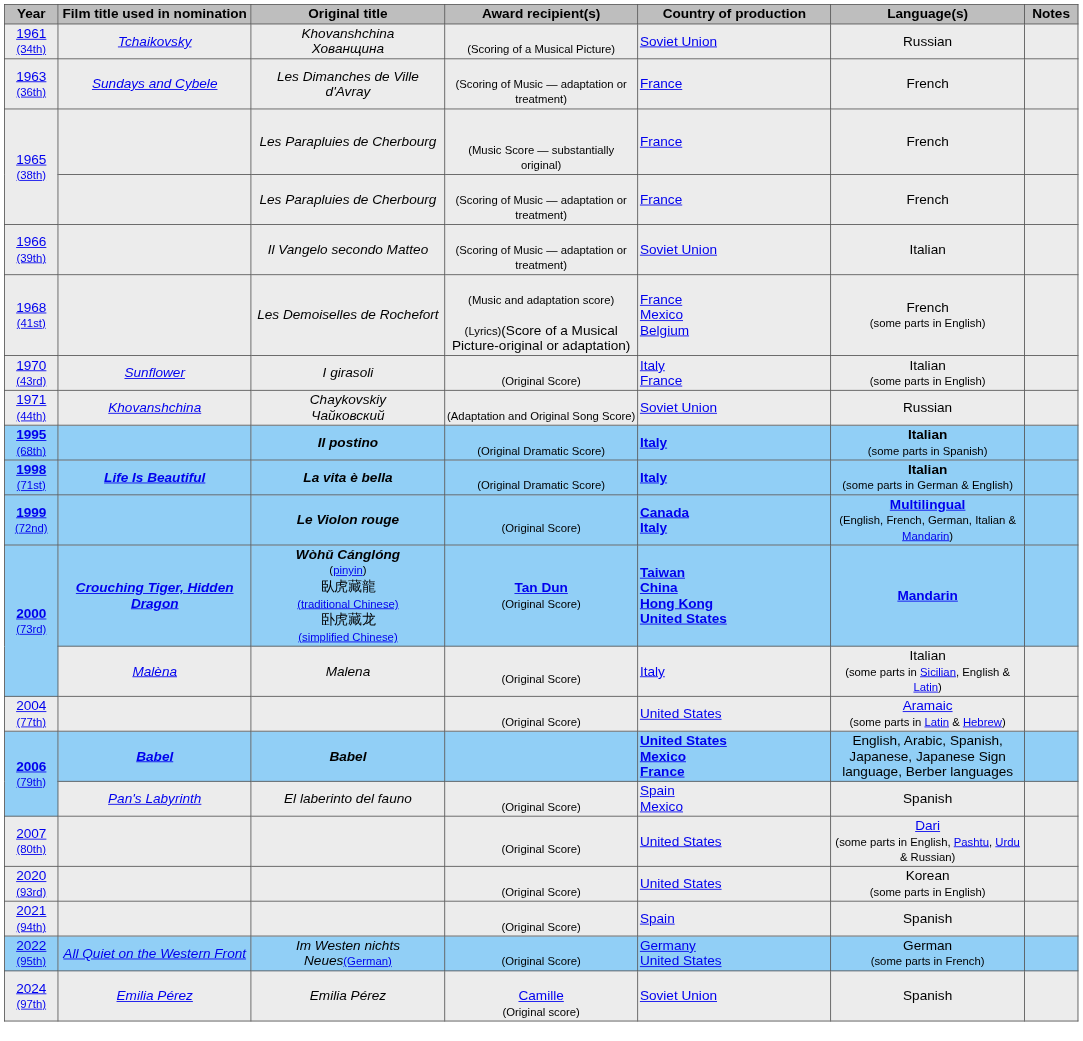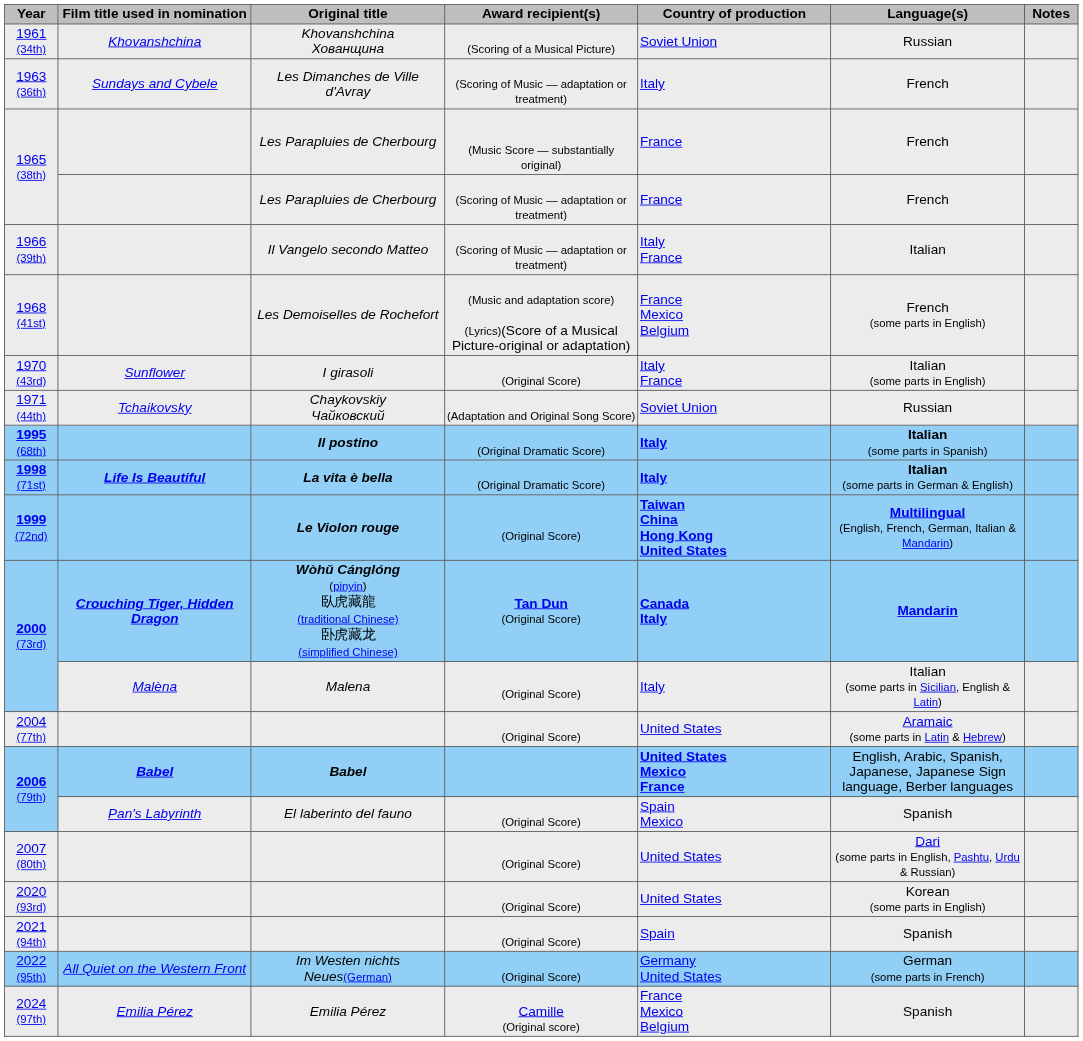1961 (34th) | Film title used in nomination: Tchaikovsky -> Khovanshchina
1963 (36th) | Country of production: France -> Italy
1966 (39th) | Country of production: Soviet Union -> Italy France
1971 (44th) | Film title used in nomination: Khovanshchina -> Tchaikovsky
1999 (72nd) | Country of production: Canada Italy -> Taiwan China Hong Kong United States
2000 (73rd) / Tan Dun (Original Score) | Country of production: Taiwan China Hong Kong United States -> Canada Italy
2024 (97th) | Country of production: Soviet Union -> France Mexico Belgium
